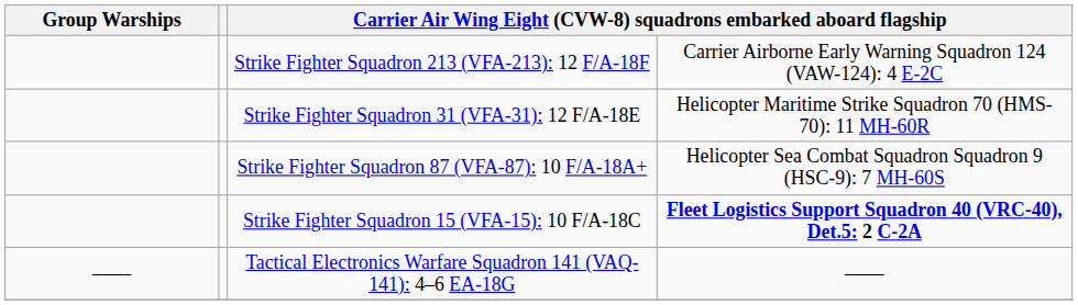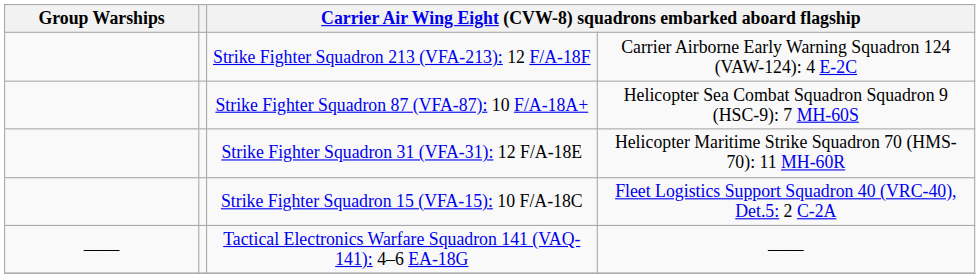rows swapped: Strike Fighter Squadron 87 (VFA-87): 10 F/A-18A+ <-> Strike Fighter Squadron 31 (VFA-31): 12 F/A-18E
Strike Fighter Squadron 15 (VFA-15): 10 F/A-18C | column 4: bold -> normal
